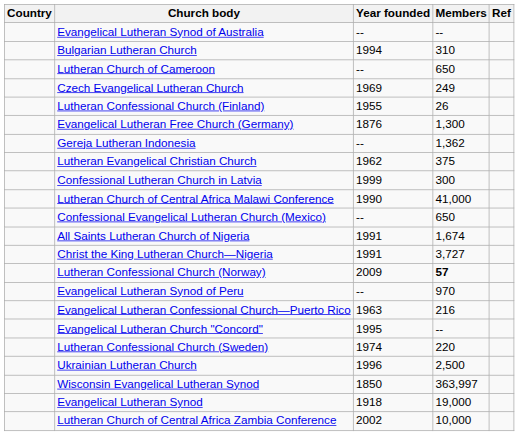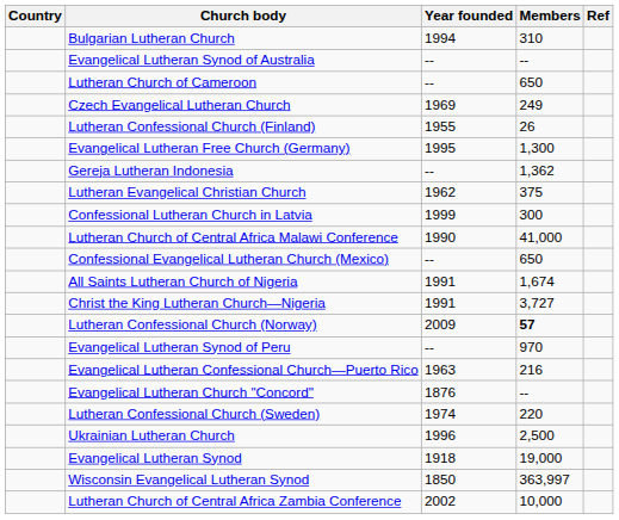rows swapped: Evangelical Lutheran Synod of Australia <-> Bulgarian Lutheran Church
Evangelical Lutheran Free Church (Germany) | Year founded: 1876 -> 1995
Evangelical Lutheran Church "Concord" | Year founded: 1995 -> 1876
rows swapped: Evangelical Lutheran Synod <-> Wisconsin Evangelical Lutheran Synod
